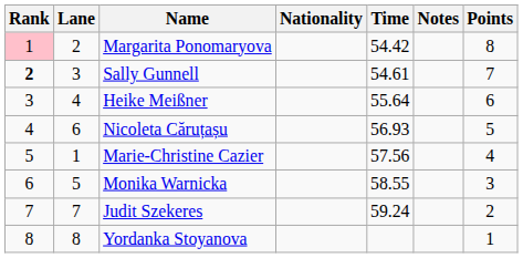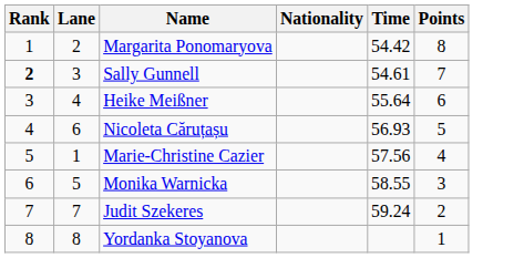- column: Notes
Margarita Ponomaryova | Rank: pink background -> no background
